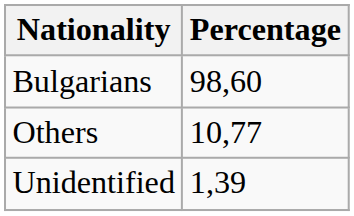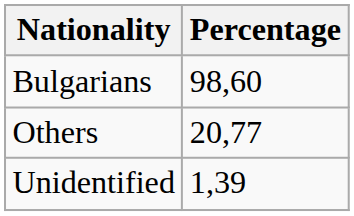Others | Percentage: 10,77 -> 20,77
